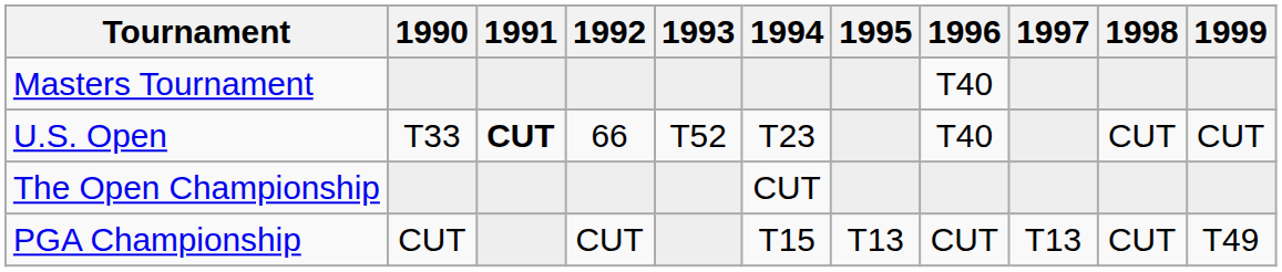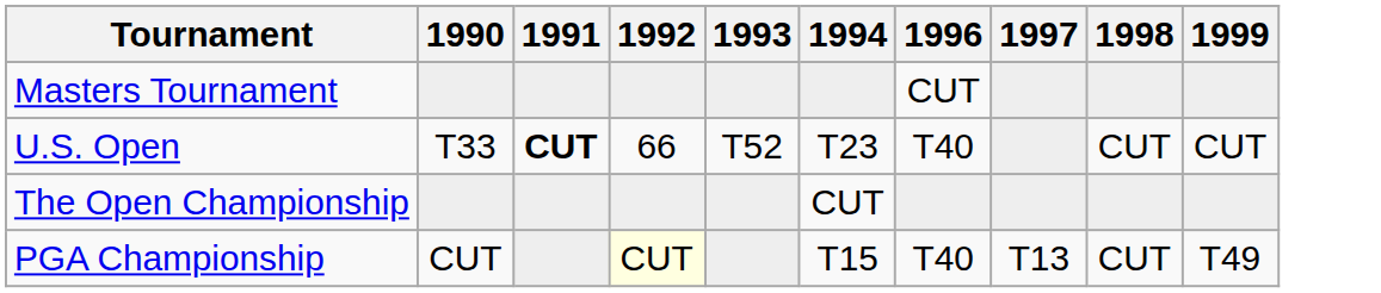- column: 1995 | T13
Masters Tournament | 1996: T40 -> CUT
PGA Championship | 1992: no background -> lightyellow background
PGA Championship | 1996: CUT -> T40
